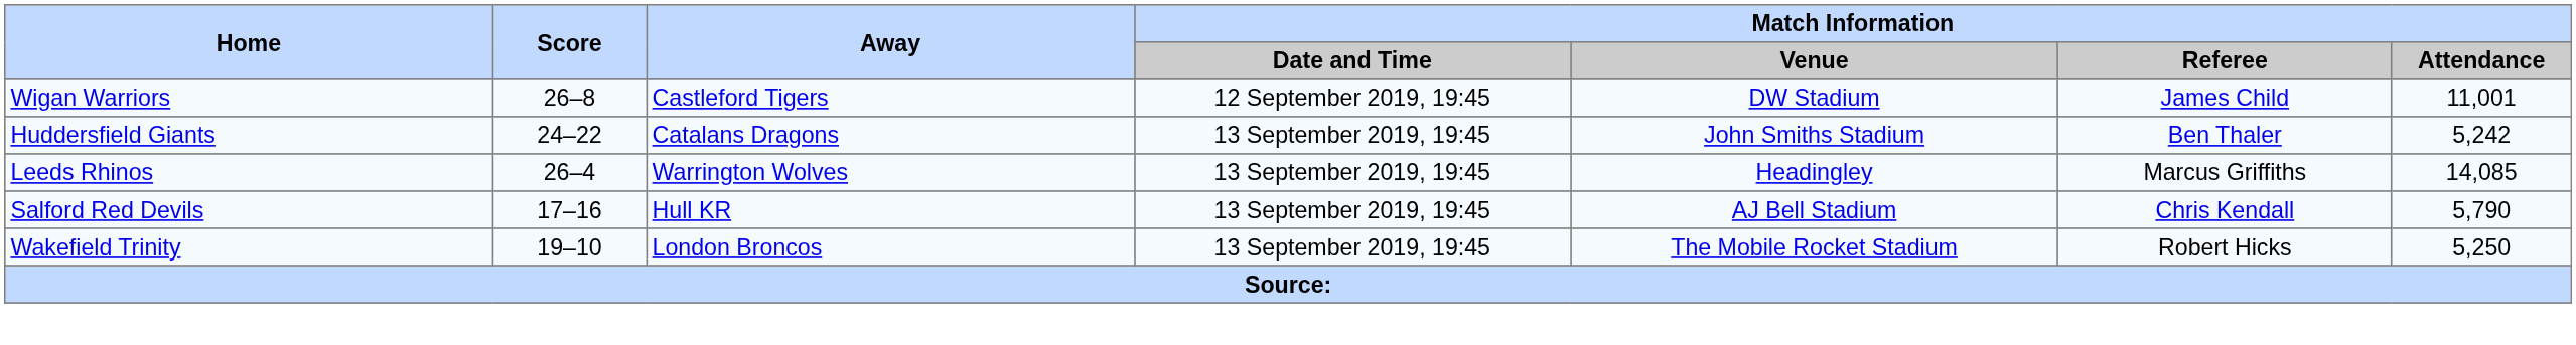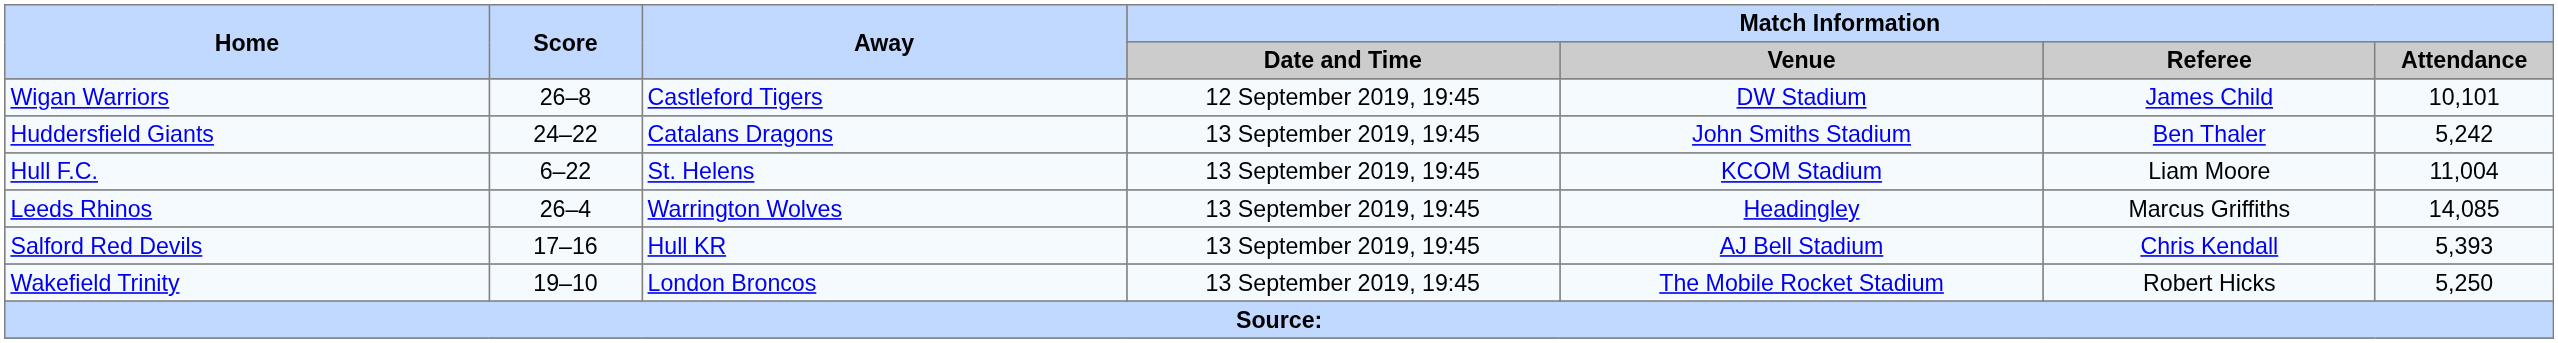Wigan Warriors | Match Information / Attendance: 11,001 -> 10,101
+ row: Hull F.C. | 6–22 | St. Helens | 13 September 2019, 19:45 | KCOM Stadium | Liam Moore | 11,004
Salford Red Devils | Match Information / Attendance: 5,790 -> 5,393
